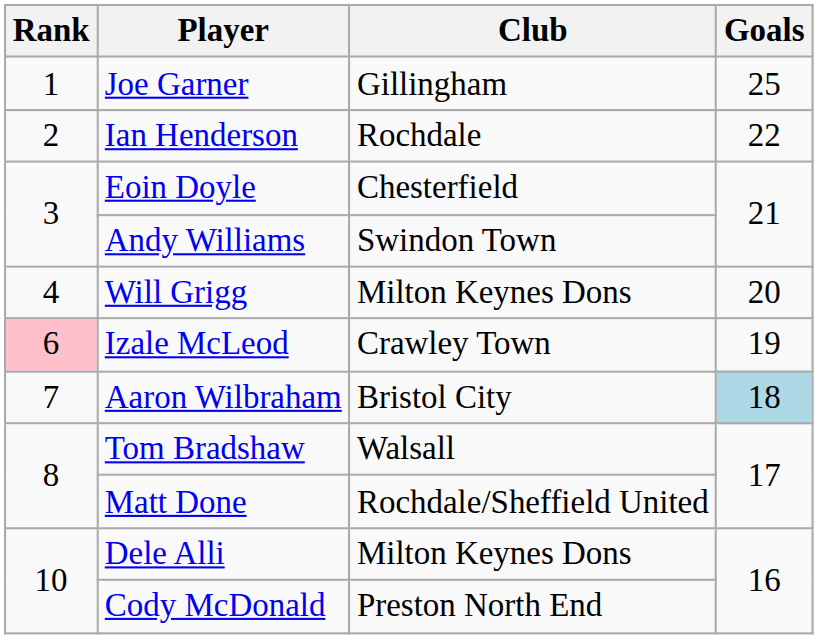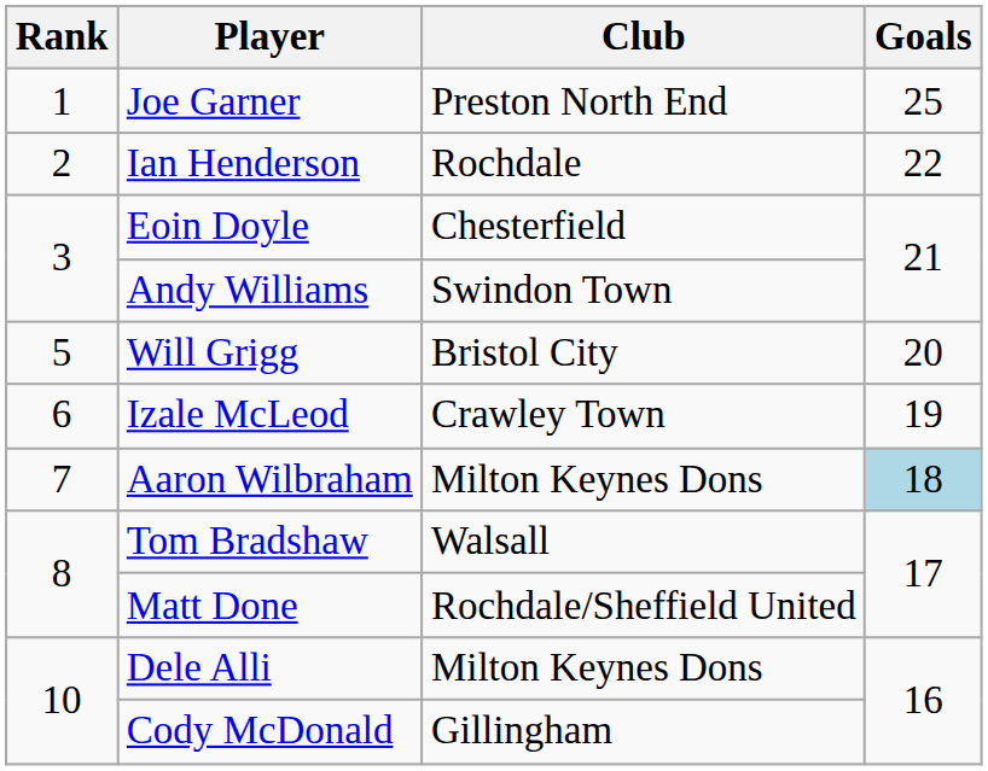Joe Garner | Club: Gillingham -> Preston North End
Will Grigg | Rank: 4 -> 5
Will Grigg | Club: Milton Keynes Dons -> Bristol City
Izale McLeod | Rank: pink background -> no background
Aaron Wilbraham | Club: Bristol City -> Milton Keynes Dons
Cody McDonald | Club: Preston North End -> Gillingham
